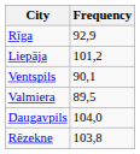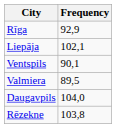Liepāja | Frequency: 101,2 -> 102,1
